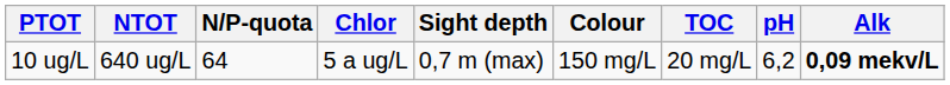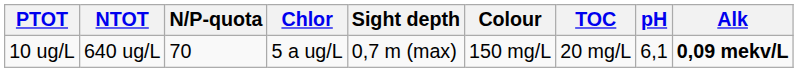10 ug/L | N/P-quota: 64 -> 70
10 ug/L | pH: 6,2 -> 6,1
